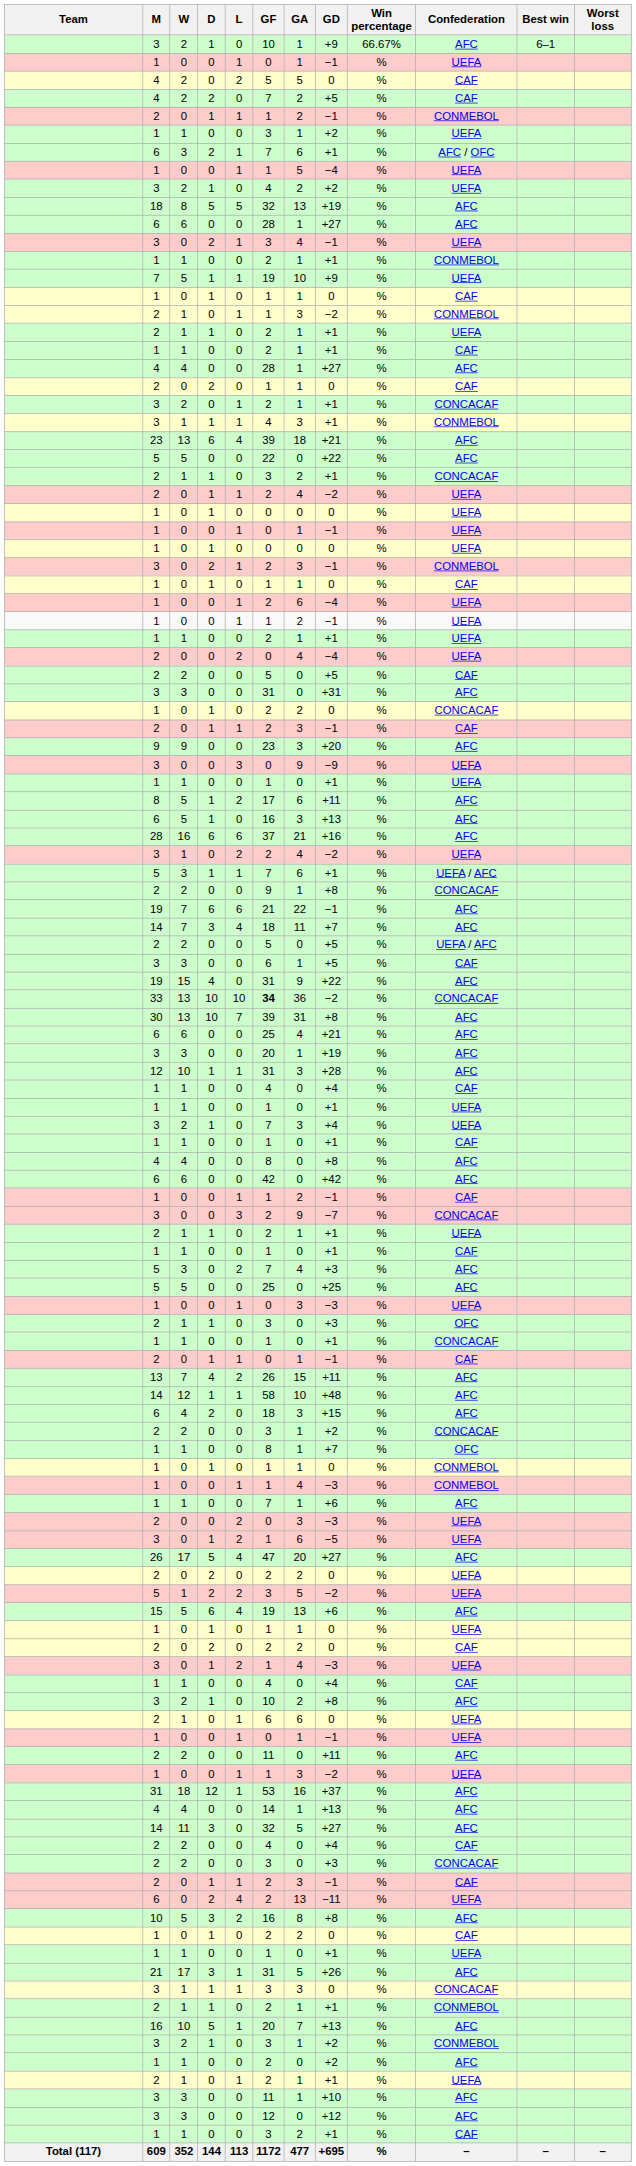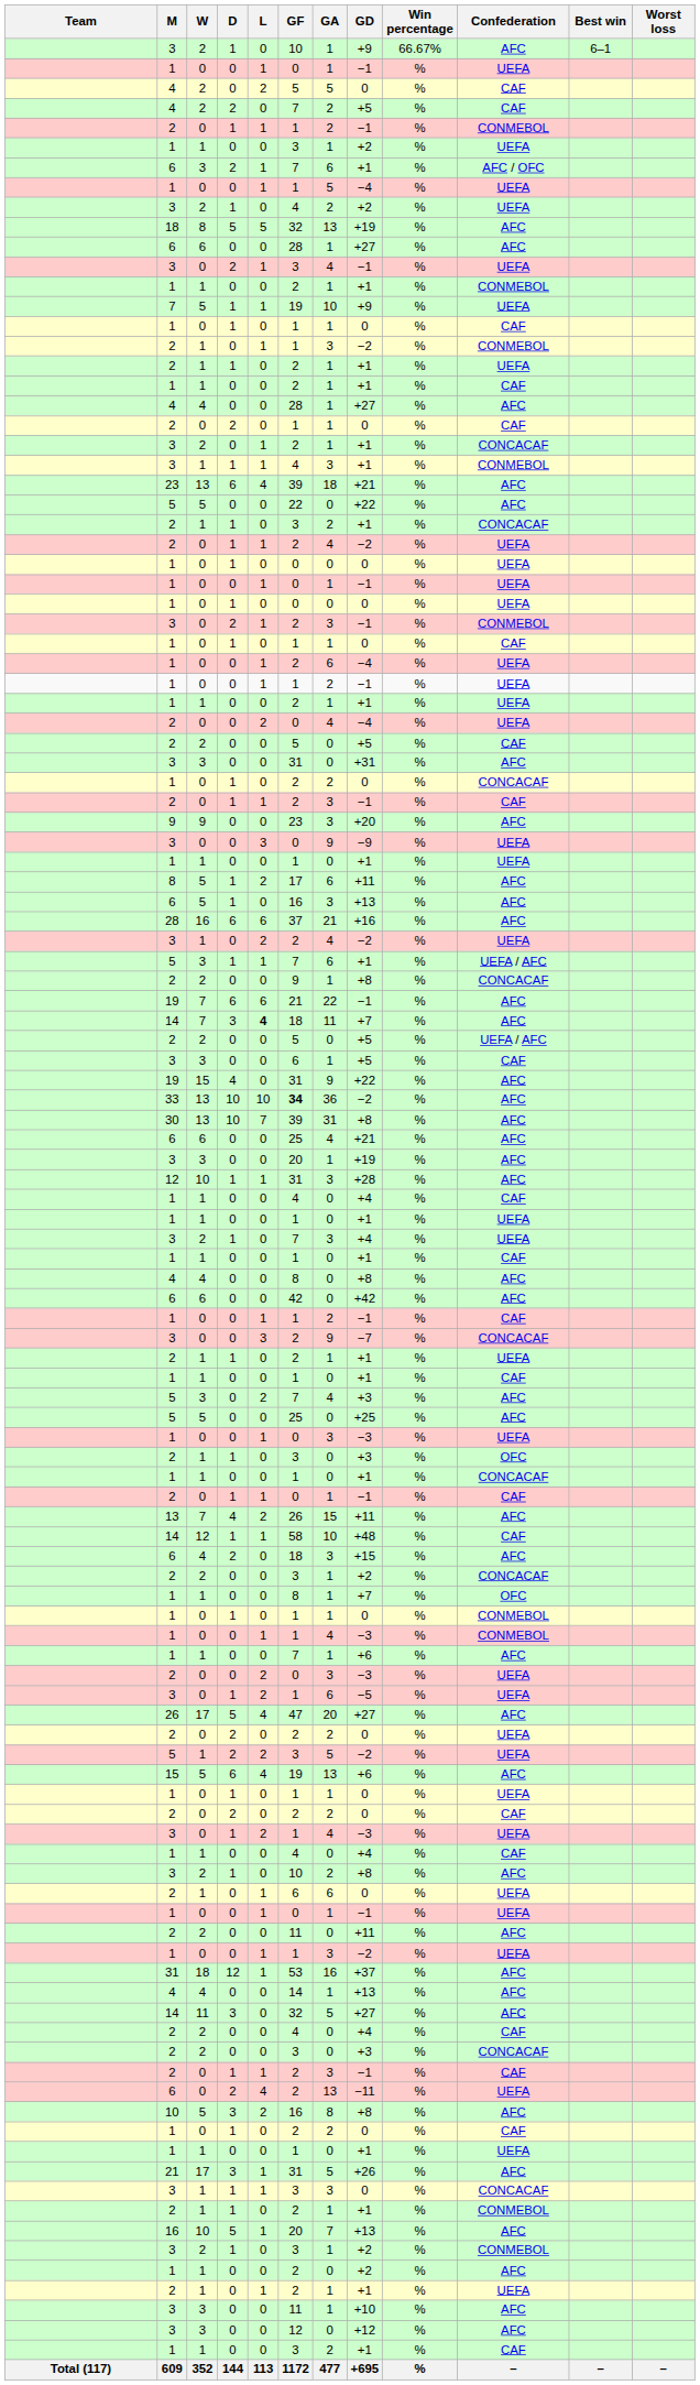14 / 7 | L: normal -> bold
33 | Confederation: CONCACAF -> AFC
14 / 12 | Confederation: AFC -> CAF
